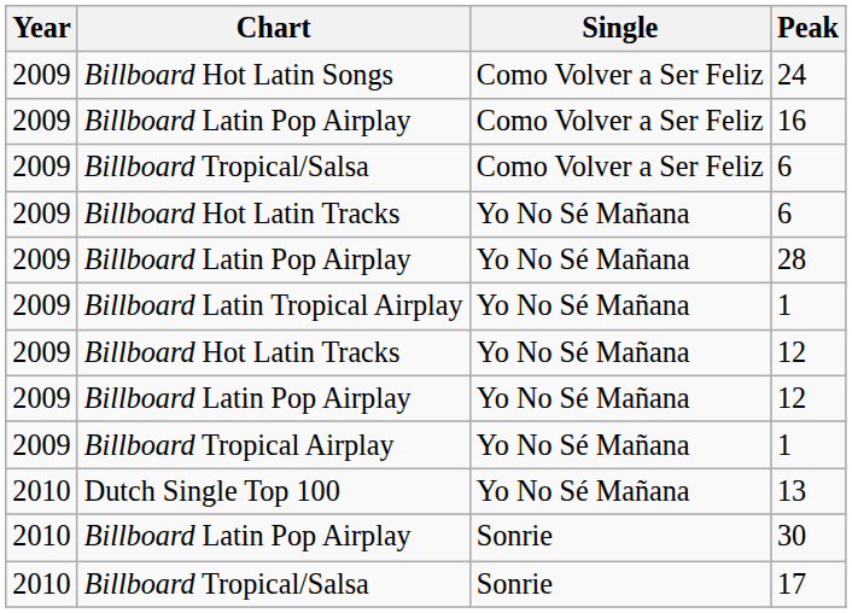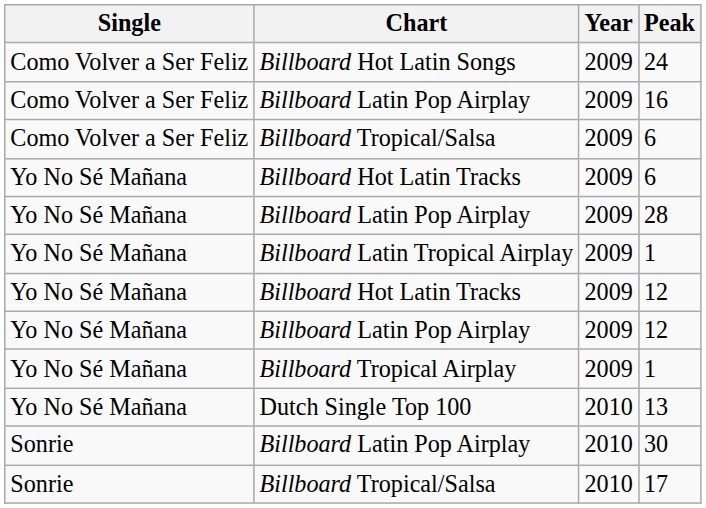columns swapped: Year <-> Single
